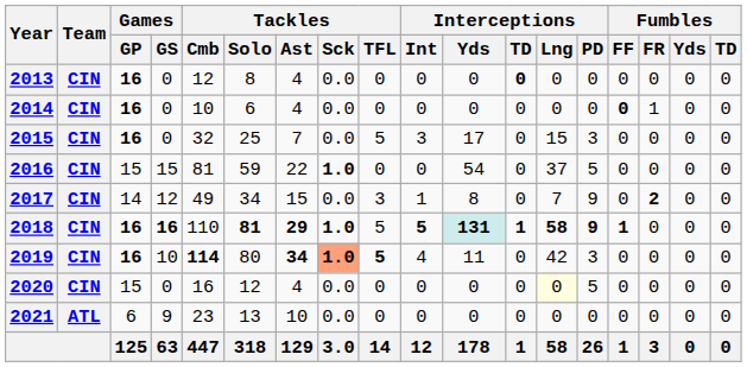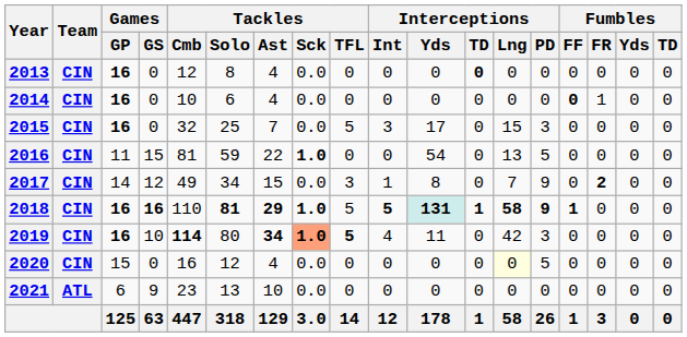2016 | Games / GP: 15 -> 11
2016 | Interceptions / Lng: 37 -> 13
